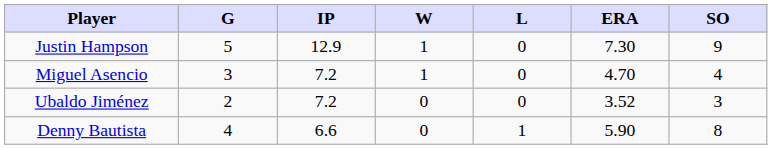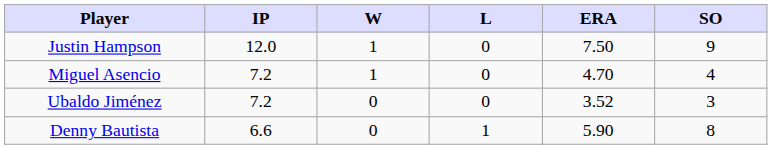- column: G | 5 | 3 | 2 | 4
Justin Hampson | IP: 12.9 -> 12.0
Justin Hampson | ERA: 7.30 -> 7.50
